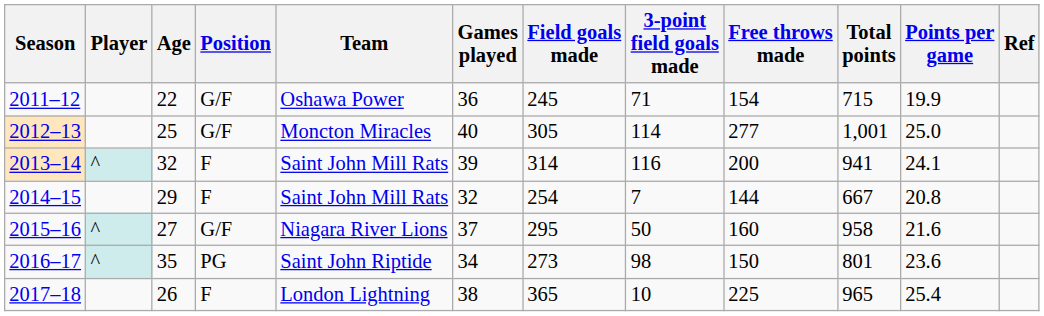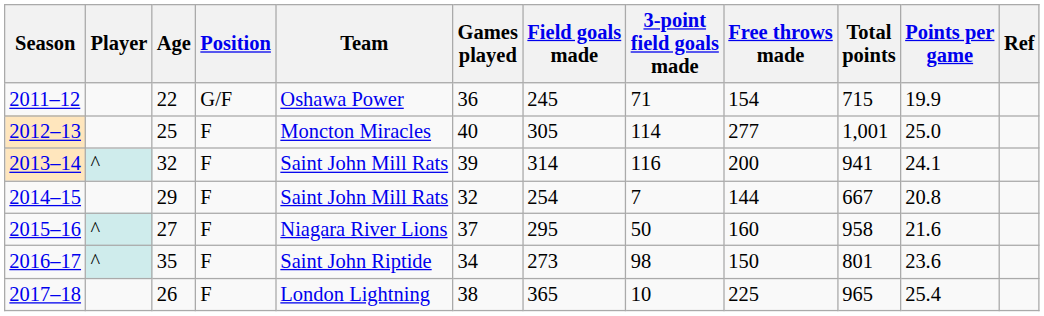2012–13 | Position: G/F -> F
2015–16 | Position: G/F -> F
2016–17 | Position: PG -> F
